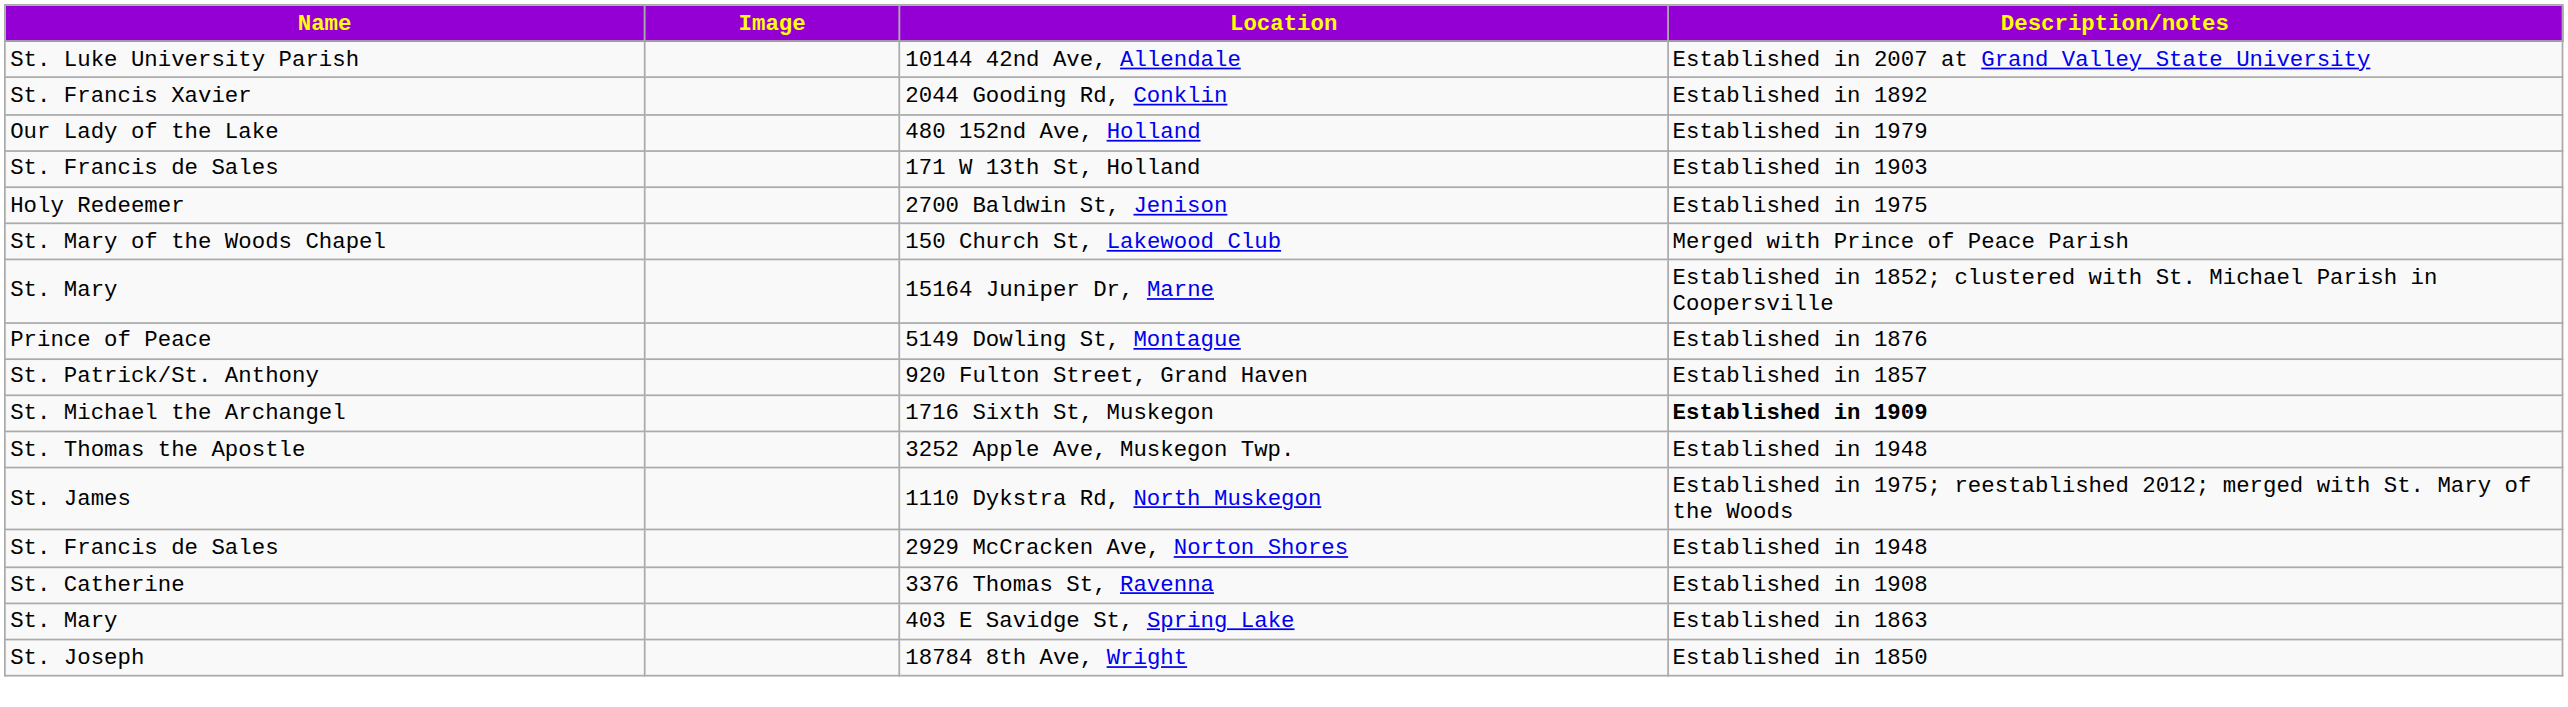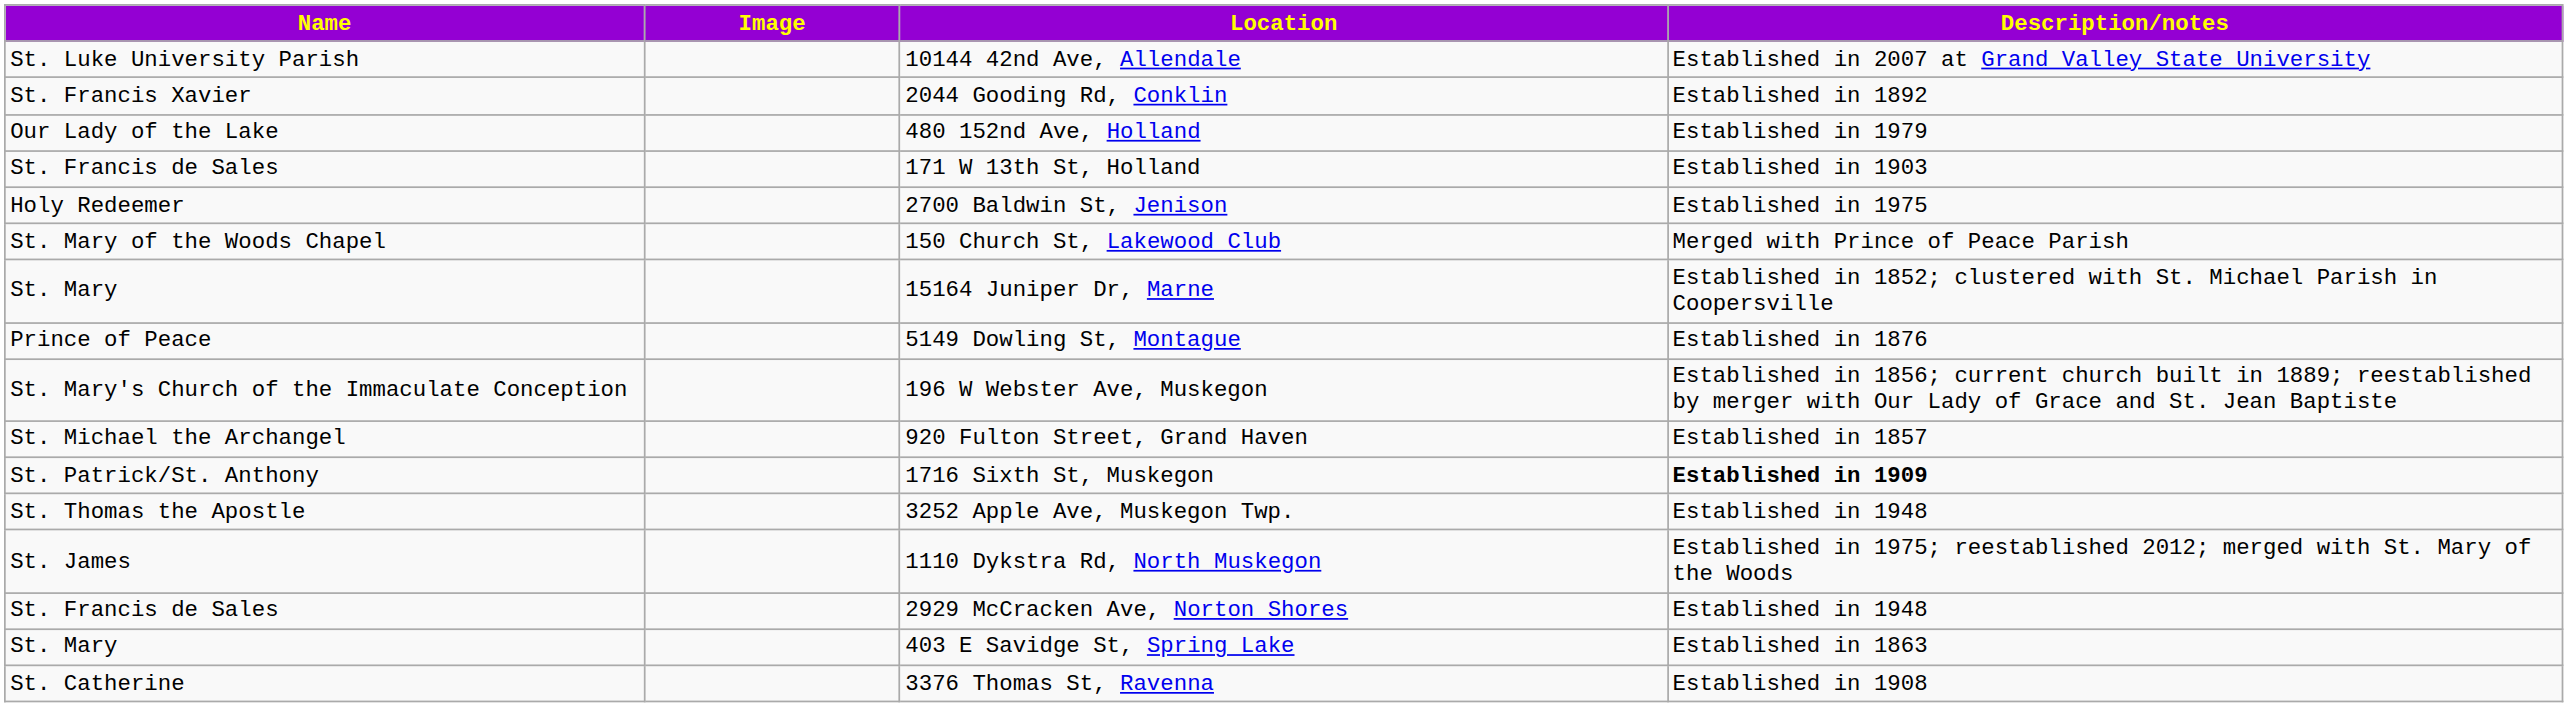+ row: St. Mary's Church of the Immaculate Conception | 196 W Webster Ave, Muskegon | Established in 1856; current church built in 1889; reestablished by merger with Our Lady of Grace and St. Jean Baptiste
920 Fulton Street, Grand Haven | Name: St. Patrick/St. Anthony -> St. Michael the Archangel
1716 Sixth St, Muskegon | Name: St. Michael the Archangel -> St. Patrick/St. Anthony
rows swapped: 3376 Thomas St, Ravenna <-> 403 E Savidge St, Spring Lake
- row: St. Joseph | 18784 8th Ave, Wright | Established in 1850
